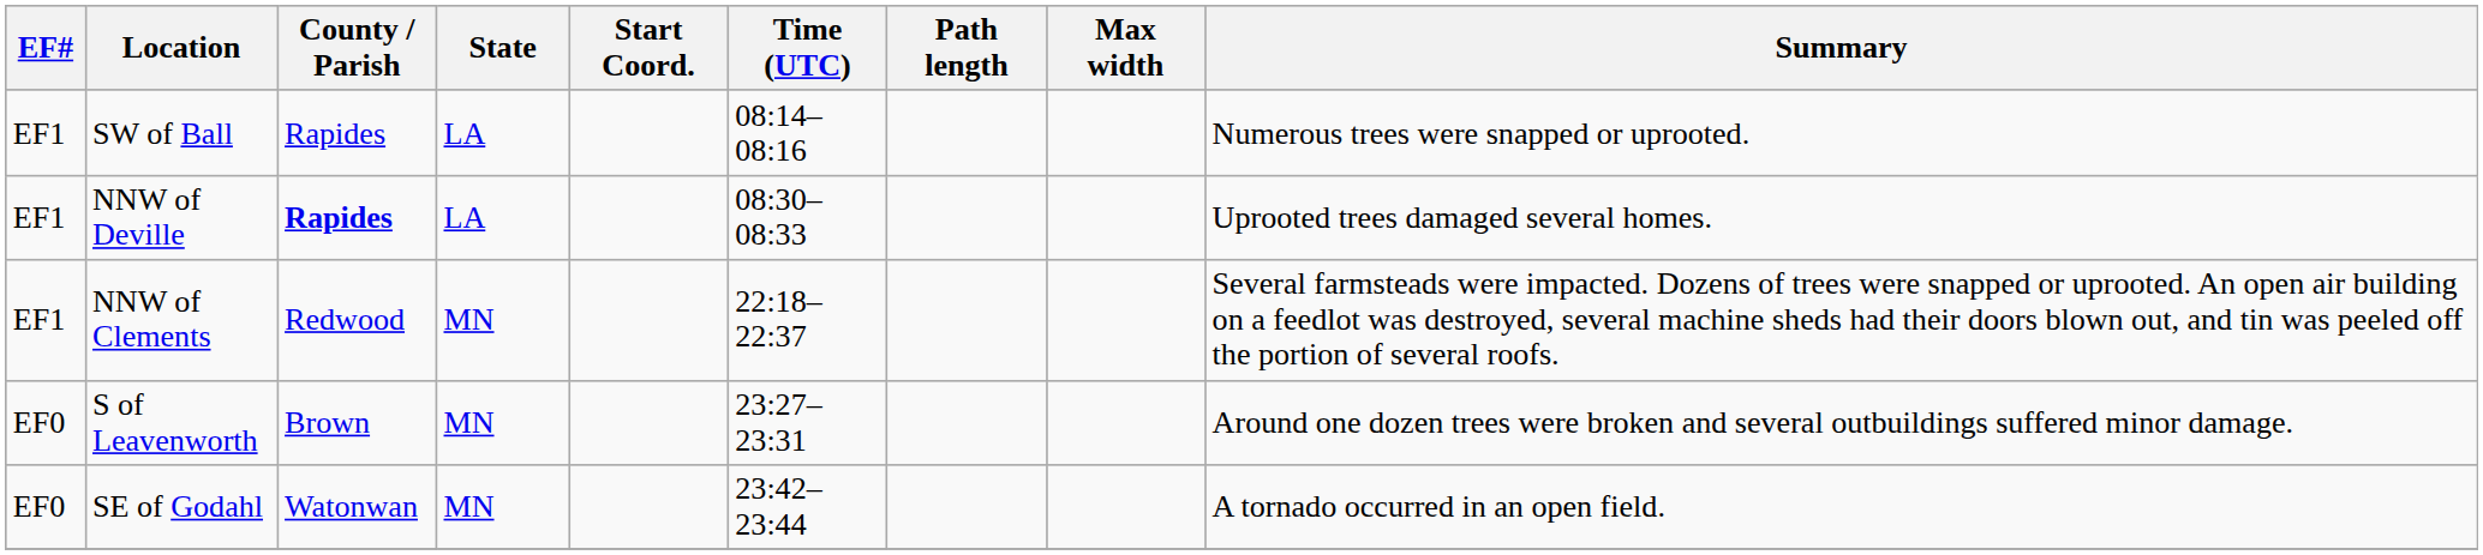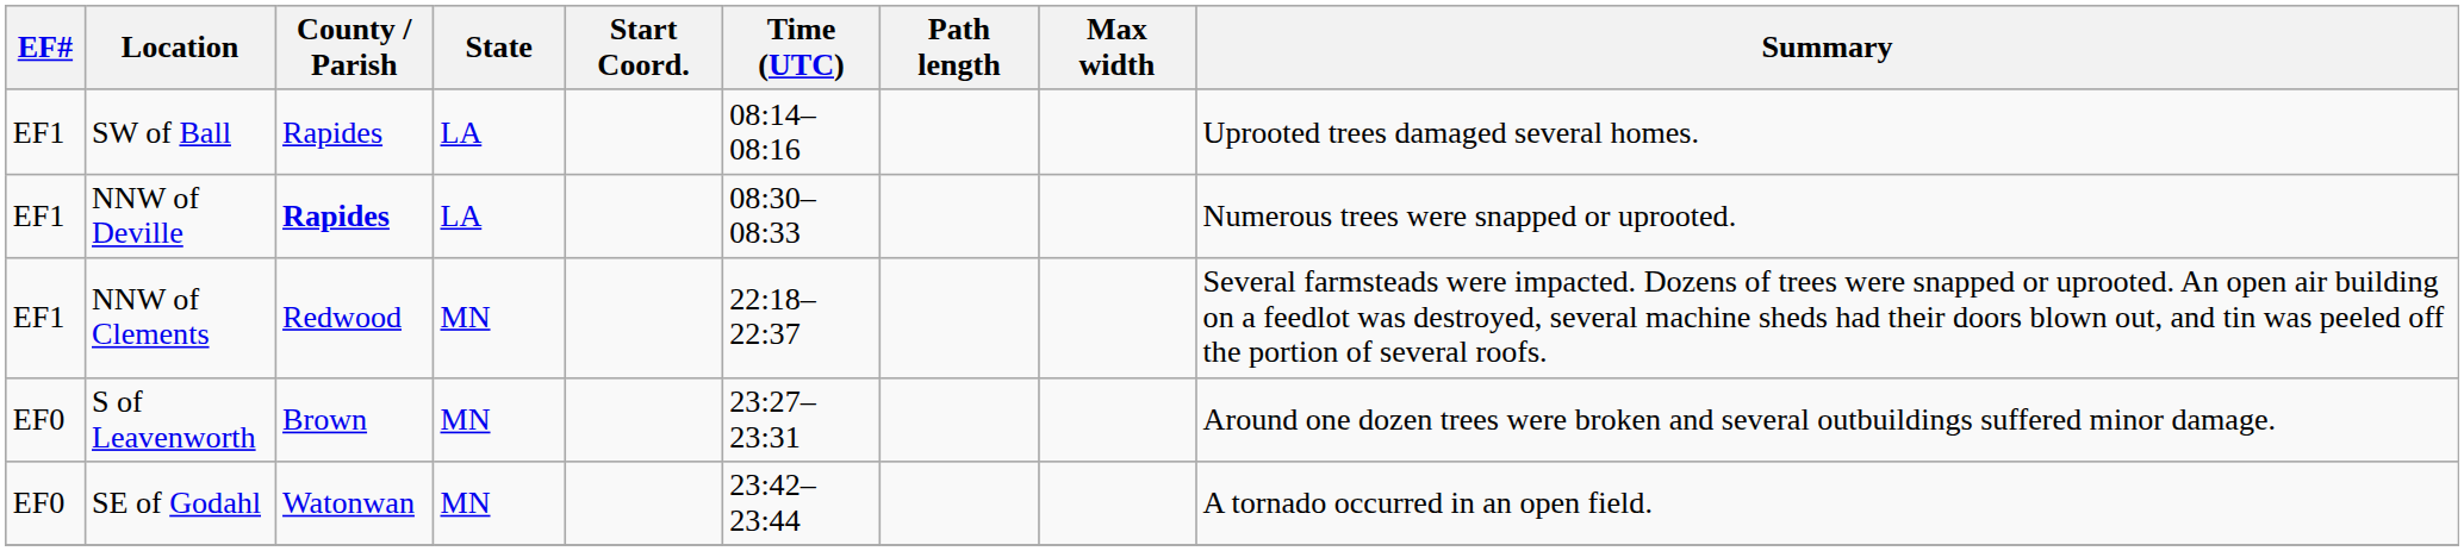SW of Ball | Summary: Numerous trees were snapped or uprooted. -> Uprooted trees damaged several homes.
NNW of Deville | Summary: Uprooted trees damaged several homes. -> Numerous trees were snapped or uprooted.
